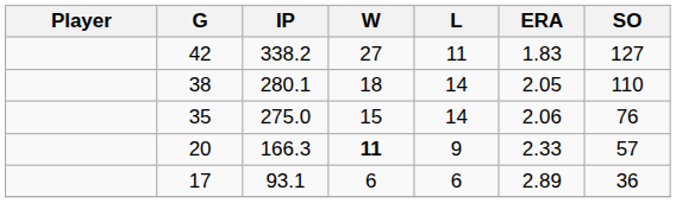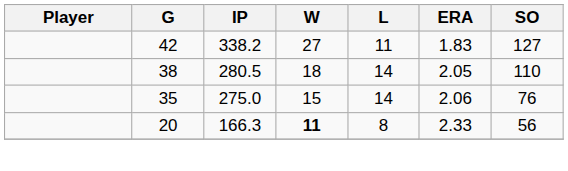38 | IP: 280.1 -> 280.5
20 | L: 9 -> 8
20 | SO: 57 -> 56
- row: 17 | 93.1 | 6 | 6 | 2.89 | 36
